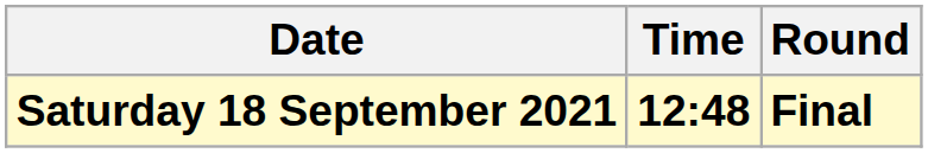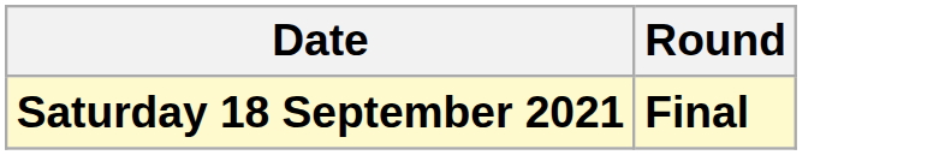- column: Time | 12:48
